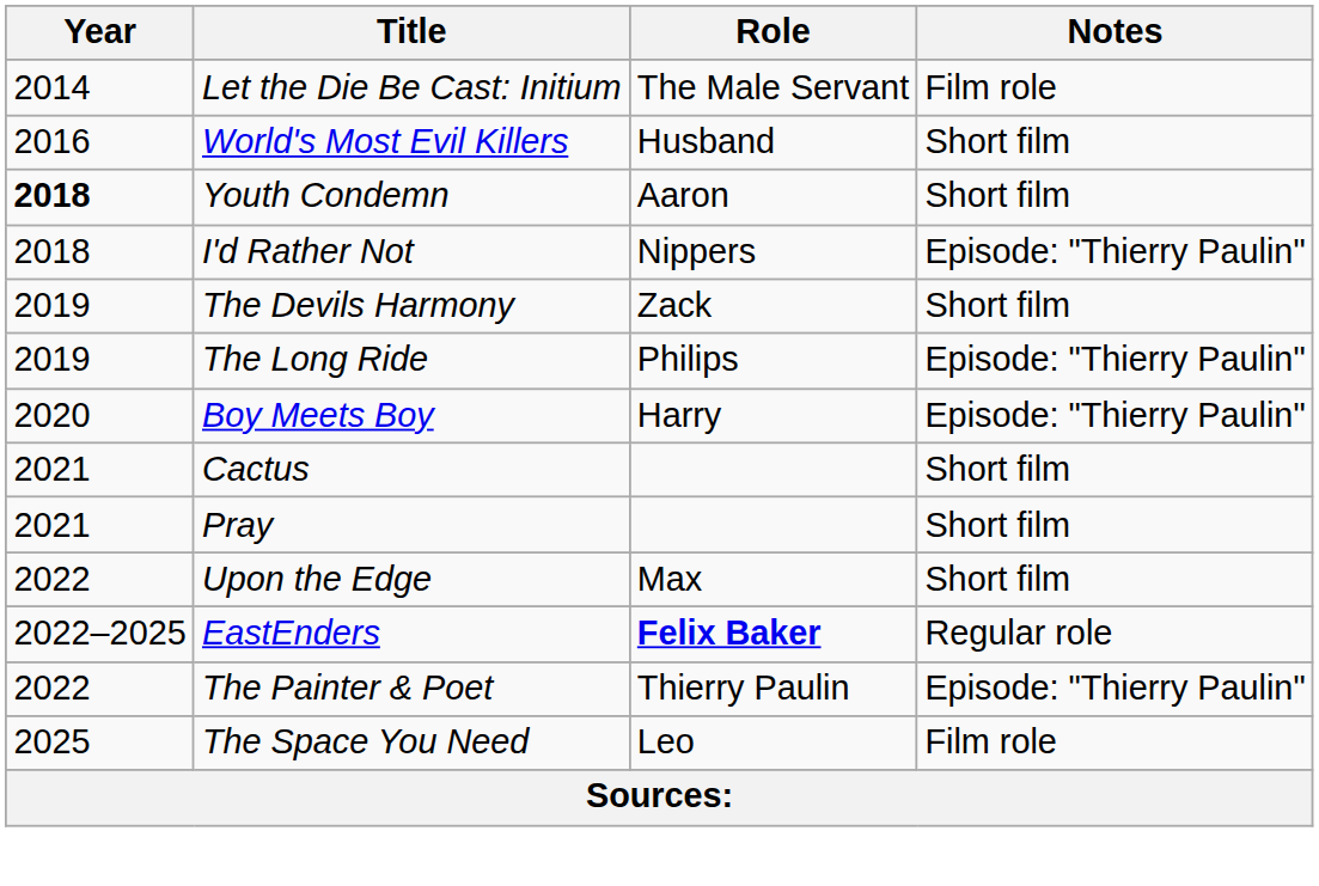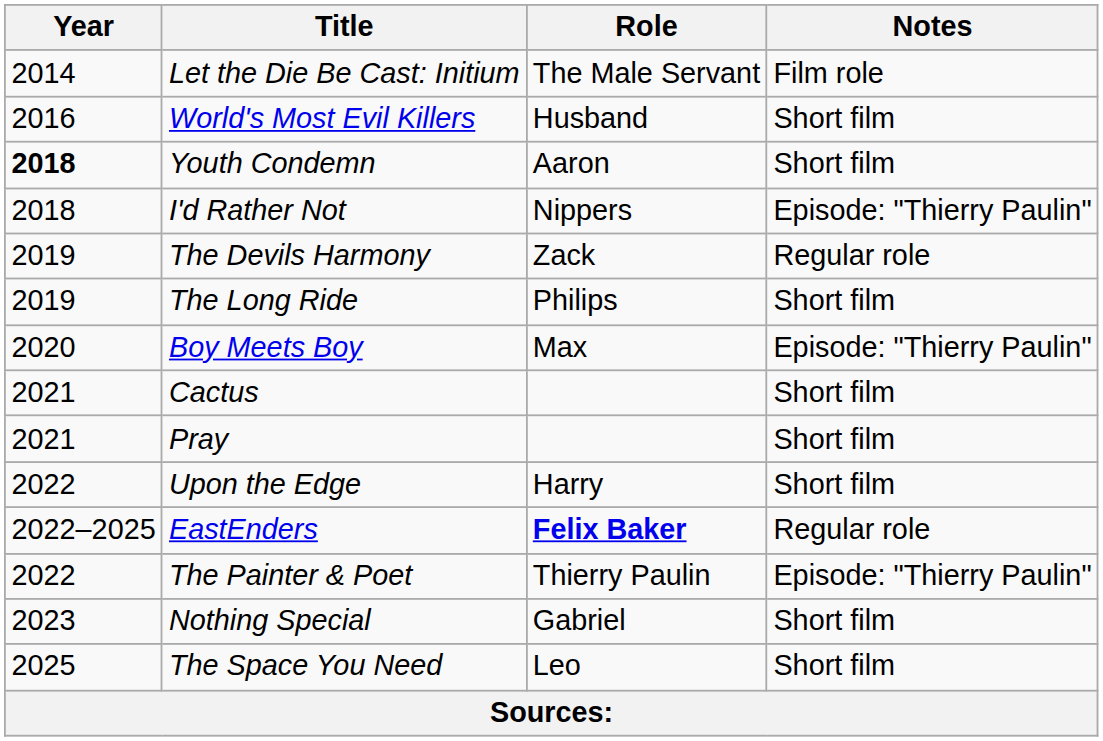The Devils Harmony | Notes: Short film -> Regular role
The Long Ride | Notes: Episode: "Thierry Paulin" -> Short film
Boy Meets Boy | Role: Harry -> Max
Upon the Edge | Role: Max -> Harry
+ row: 2023 | Nothing Special | Gabriel | Short film
The Space You Need | Notes: Film role -> Short film
